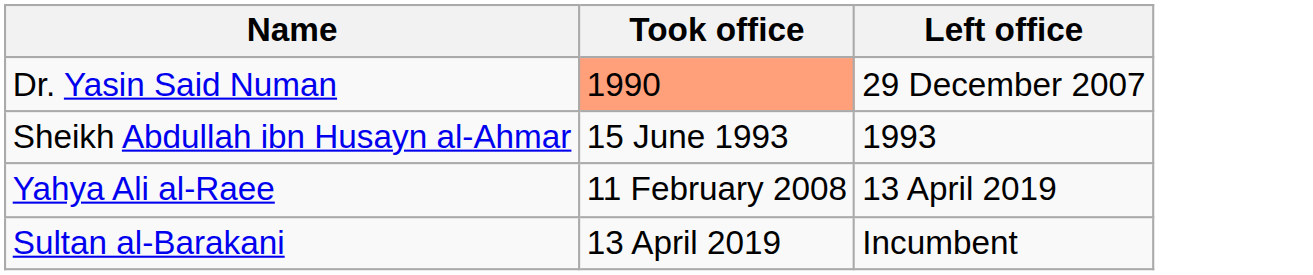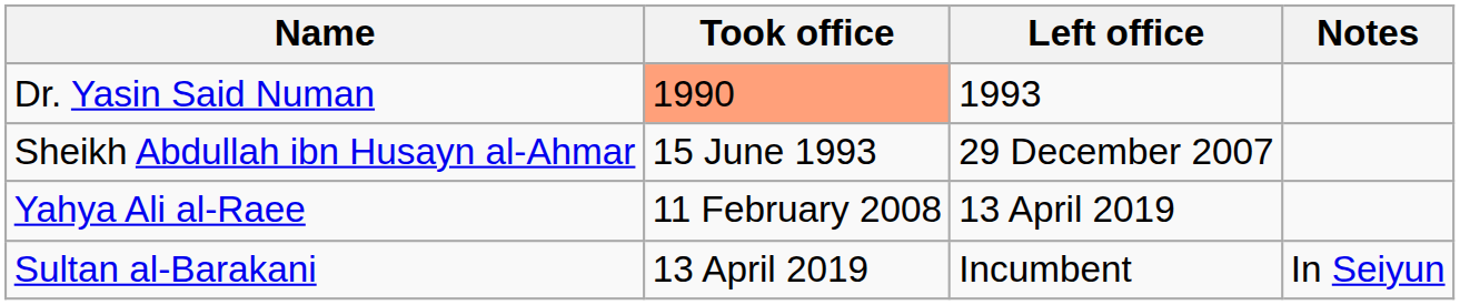+ column: Notes | In Seiyun
Dr. Yasin Said Numan | Left office: 29 December 2007 -> 1993
Sheikh Abdullah ibn Husayn al-Ahmar | Left office: 1993 -> 29 December 2007
